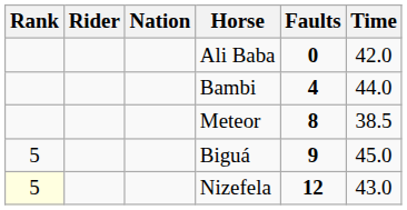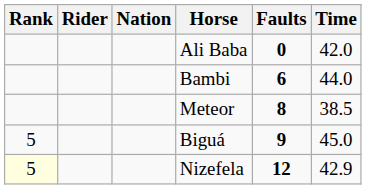Bambi | Faults: 4 -> 6
Nizefela | Time: 43.0 -> 42.9
